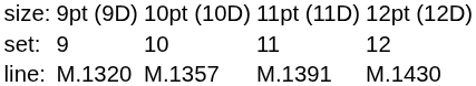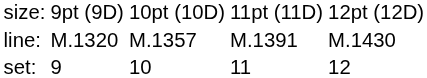rows swapped: set: <-> line:
